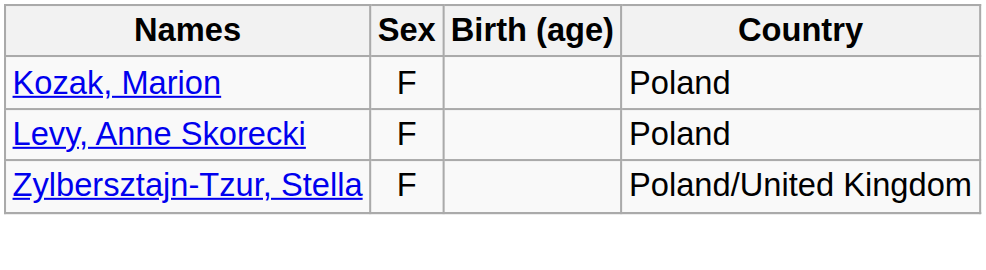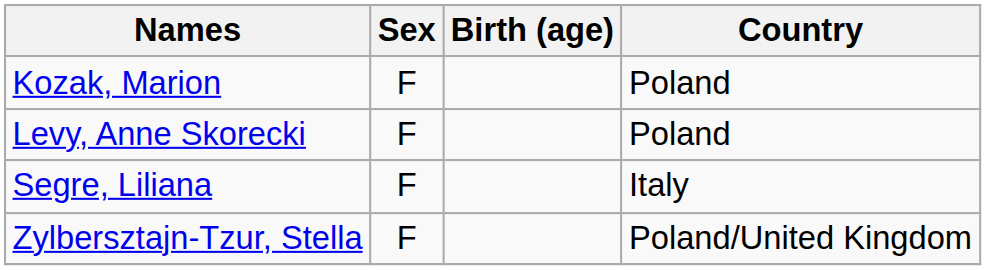+ row: Segre, Liliana | F | Italy
